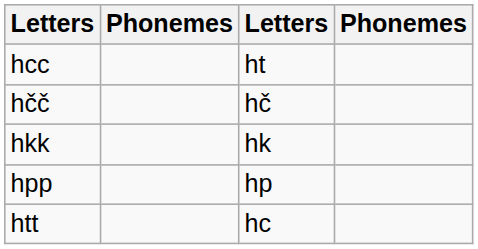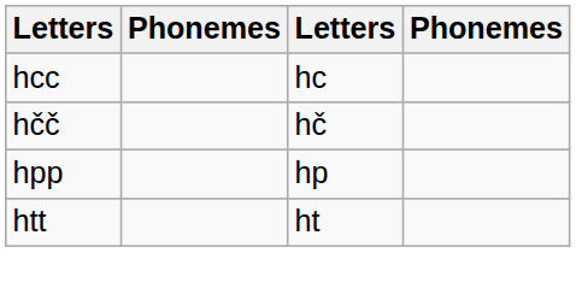hcc | column 3: ht -> hc
- row: hkk | hk
htt | column 3: hc -> ht
